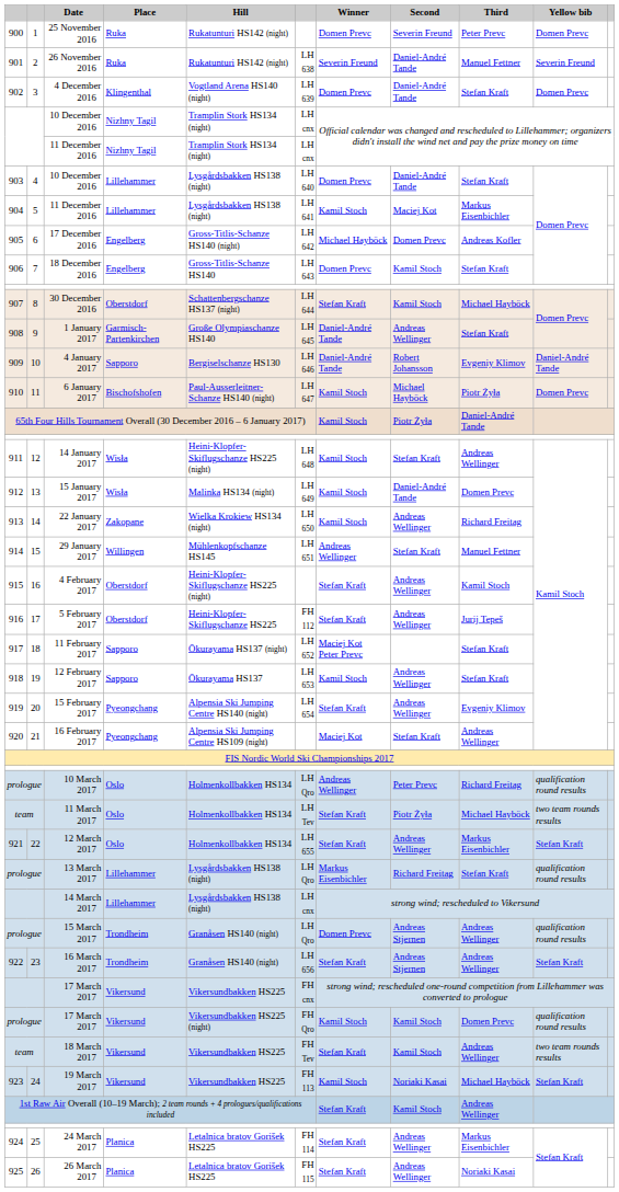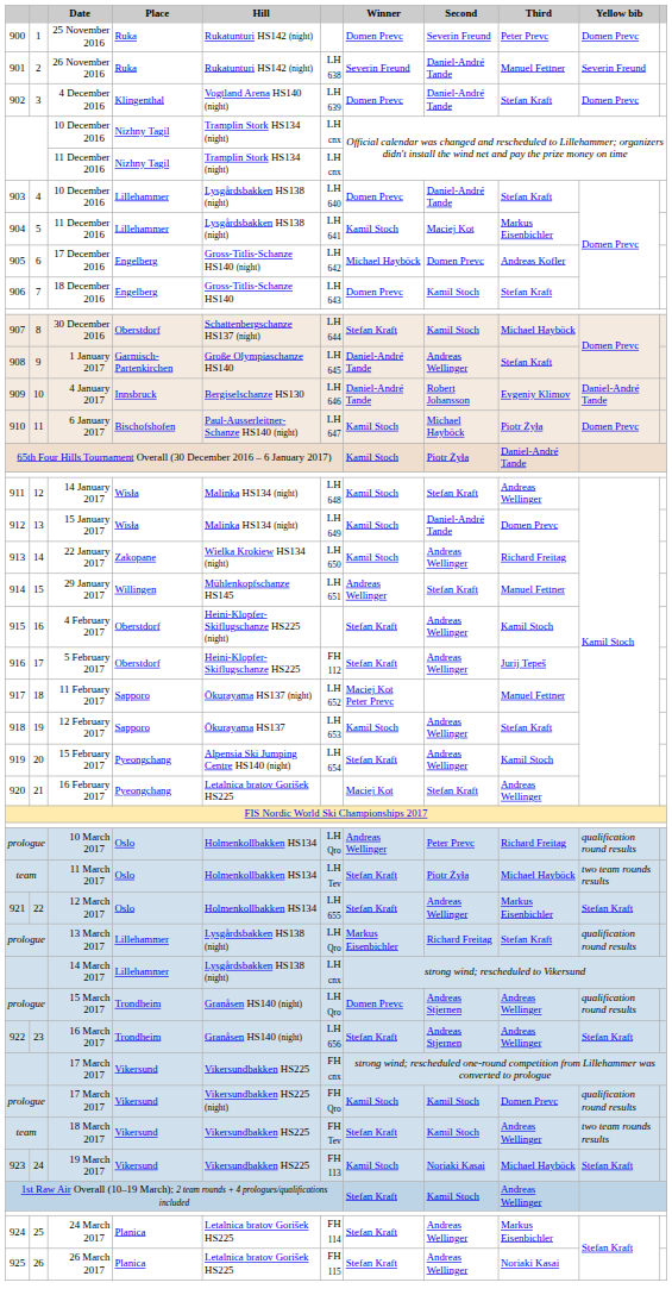4 January 2017 | Place: Sapporo -> Innsbruck
14 January 2017 | Hill: Heini-Klopfer-Skiflugschanze HS225 (night) -> Malinka HS134 (night)
11 February 2017 | Third: Stefan Kraft -> Manuel Fettner
15 February 2017 | Third: Evgeniy Klimov -> Kamil Stoch
16 February 2017 | Hill: Alpensia Ski Jumping Centre HS109 (night) -> Letalnica bratov Gorišek HS225
